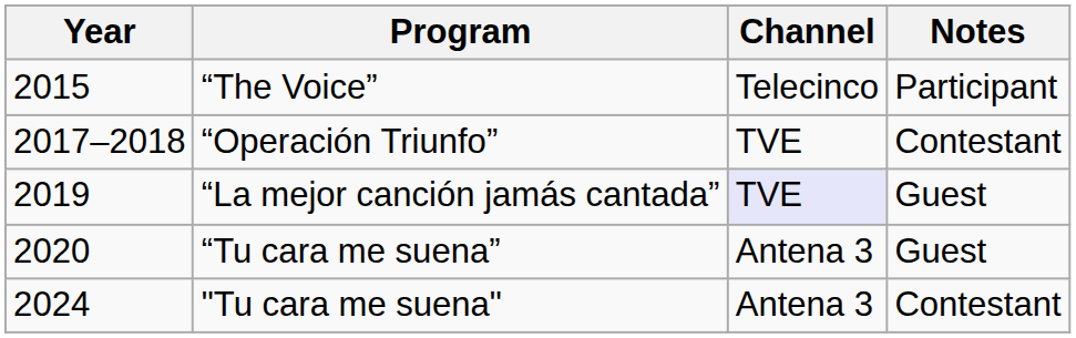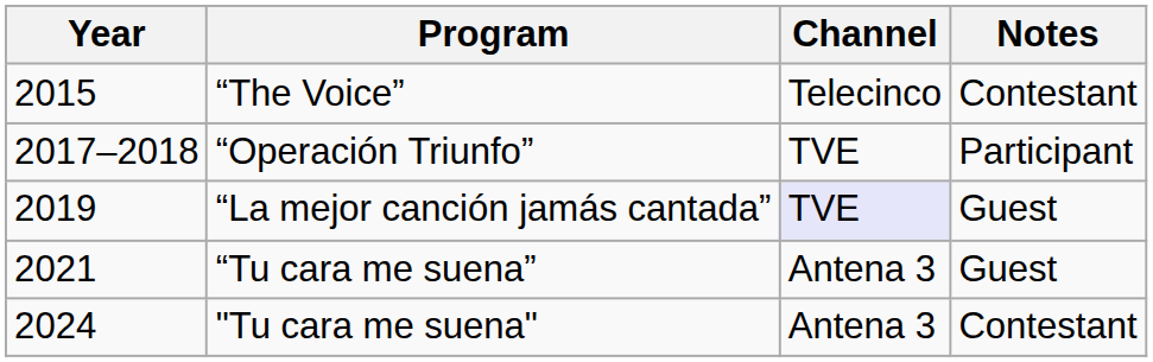“The Voice” | Notes: Participant -> Contestant
“Operación Triunfo” | Notes: Contestant -> Participant
“Tu cara me suena” | Year: 2020 -> 2021
